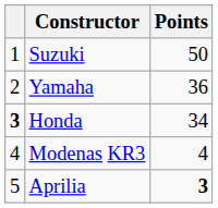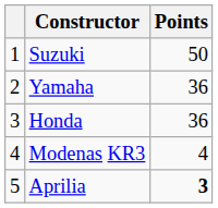Honda | column 1: bold -> normal
Honda | Points: 34 -> 36
